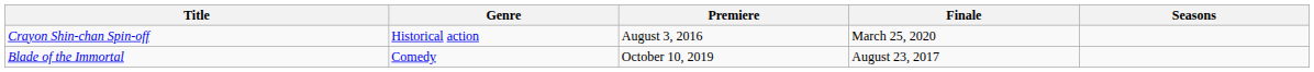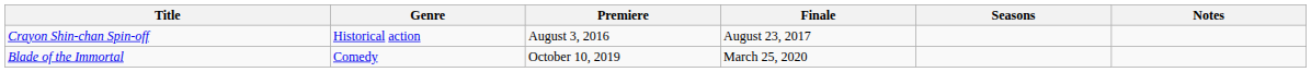+ column: Notes
Crayon Shin-chan Spin-off | Finale: March 25, 2020 -> August 23, 2017
Blade of the Immortal | Finale: August 23, 2017 -> March 25, 2020
